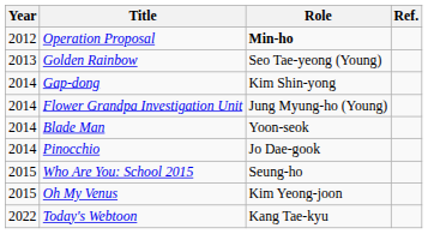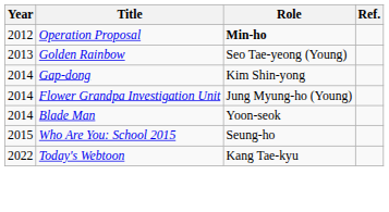- row: 2014 | Pinocchio | Jo Dae-gook
- row: 2015 | Oh My Venus | Kim Yeong-joon
